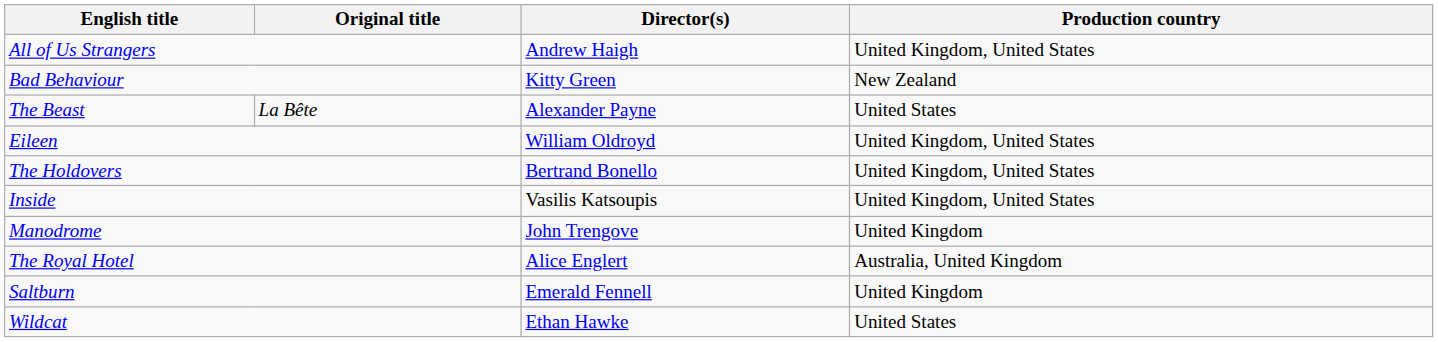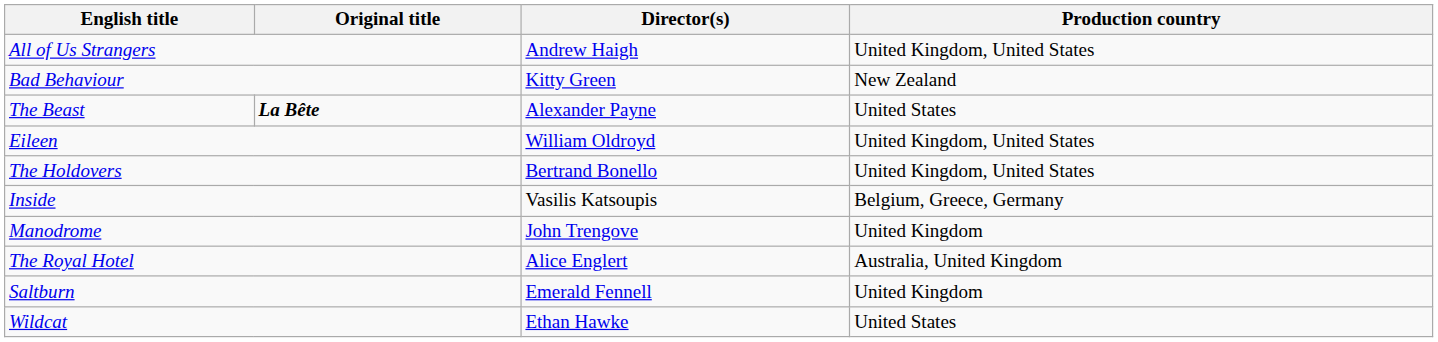The Beast | Original title: normal -> bold
Inside | Production country: United Kingdom, United States -> Belgium, Greece, Germany
